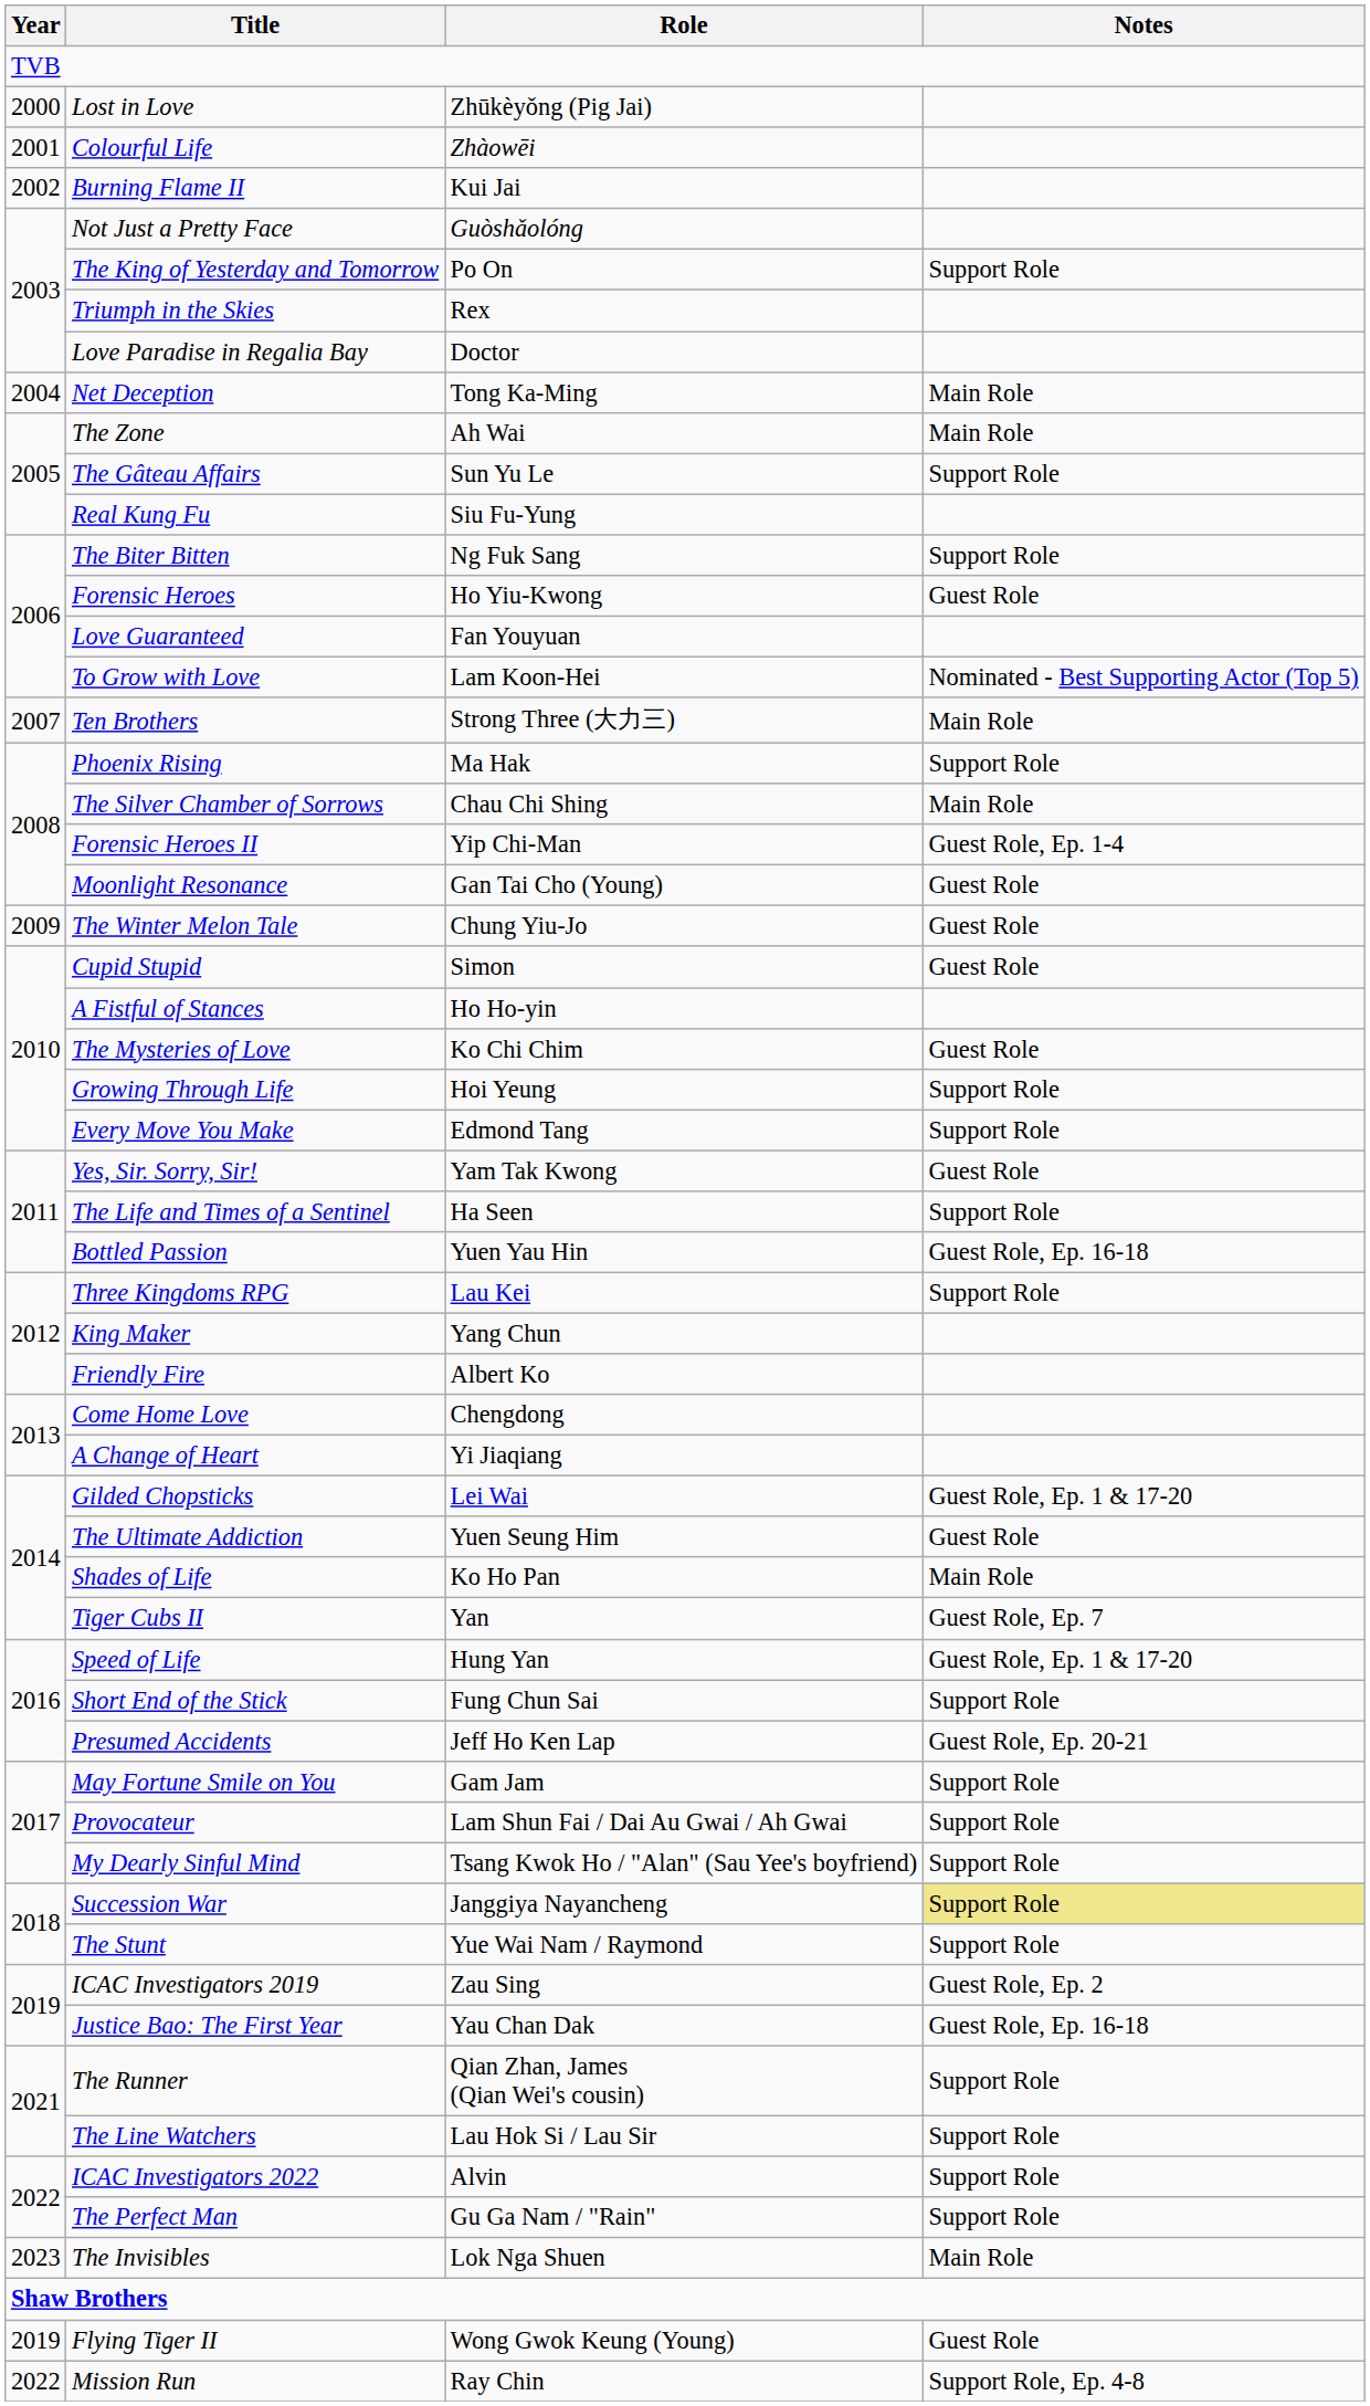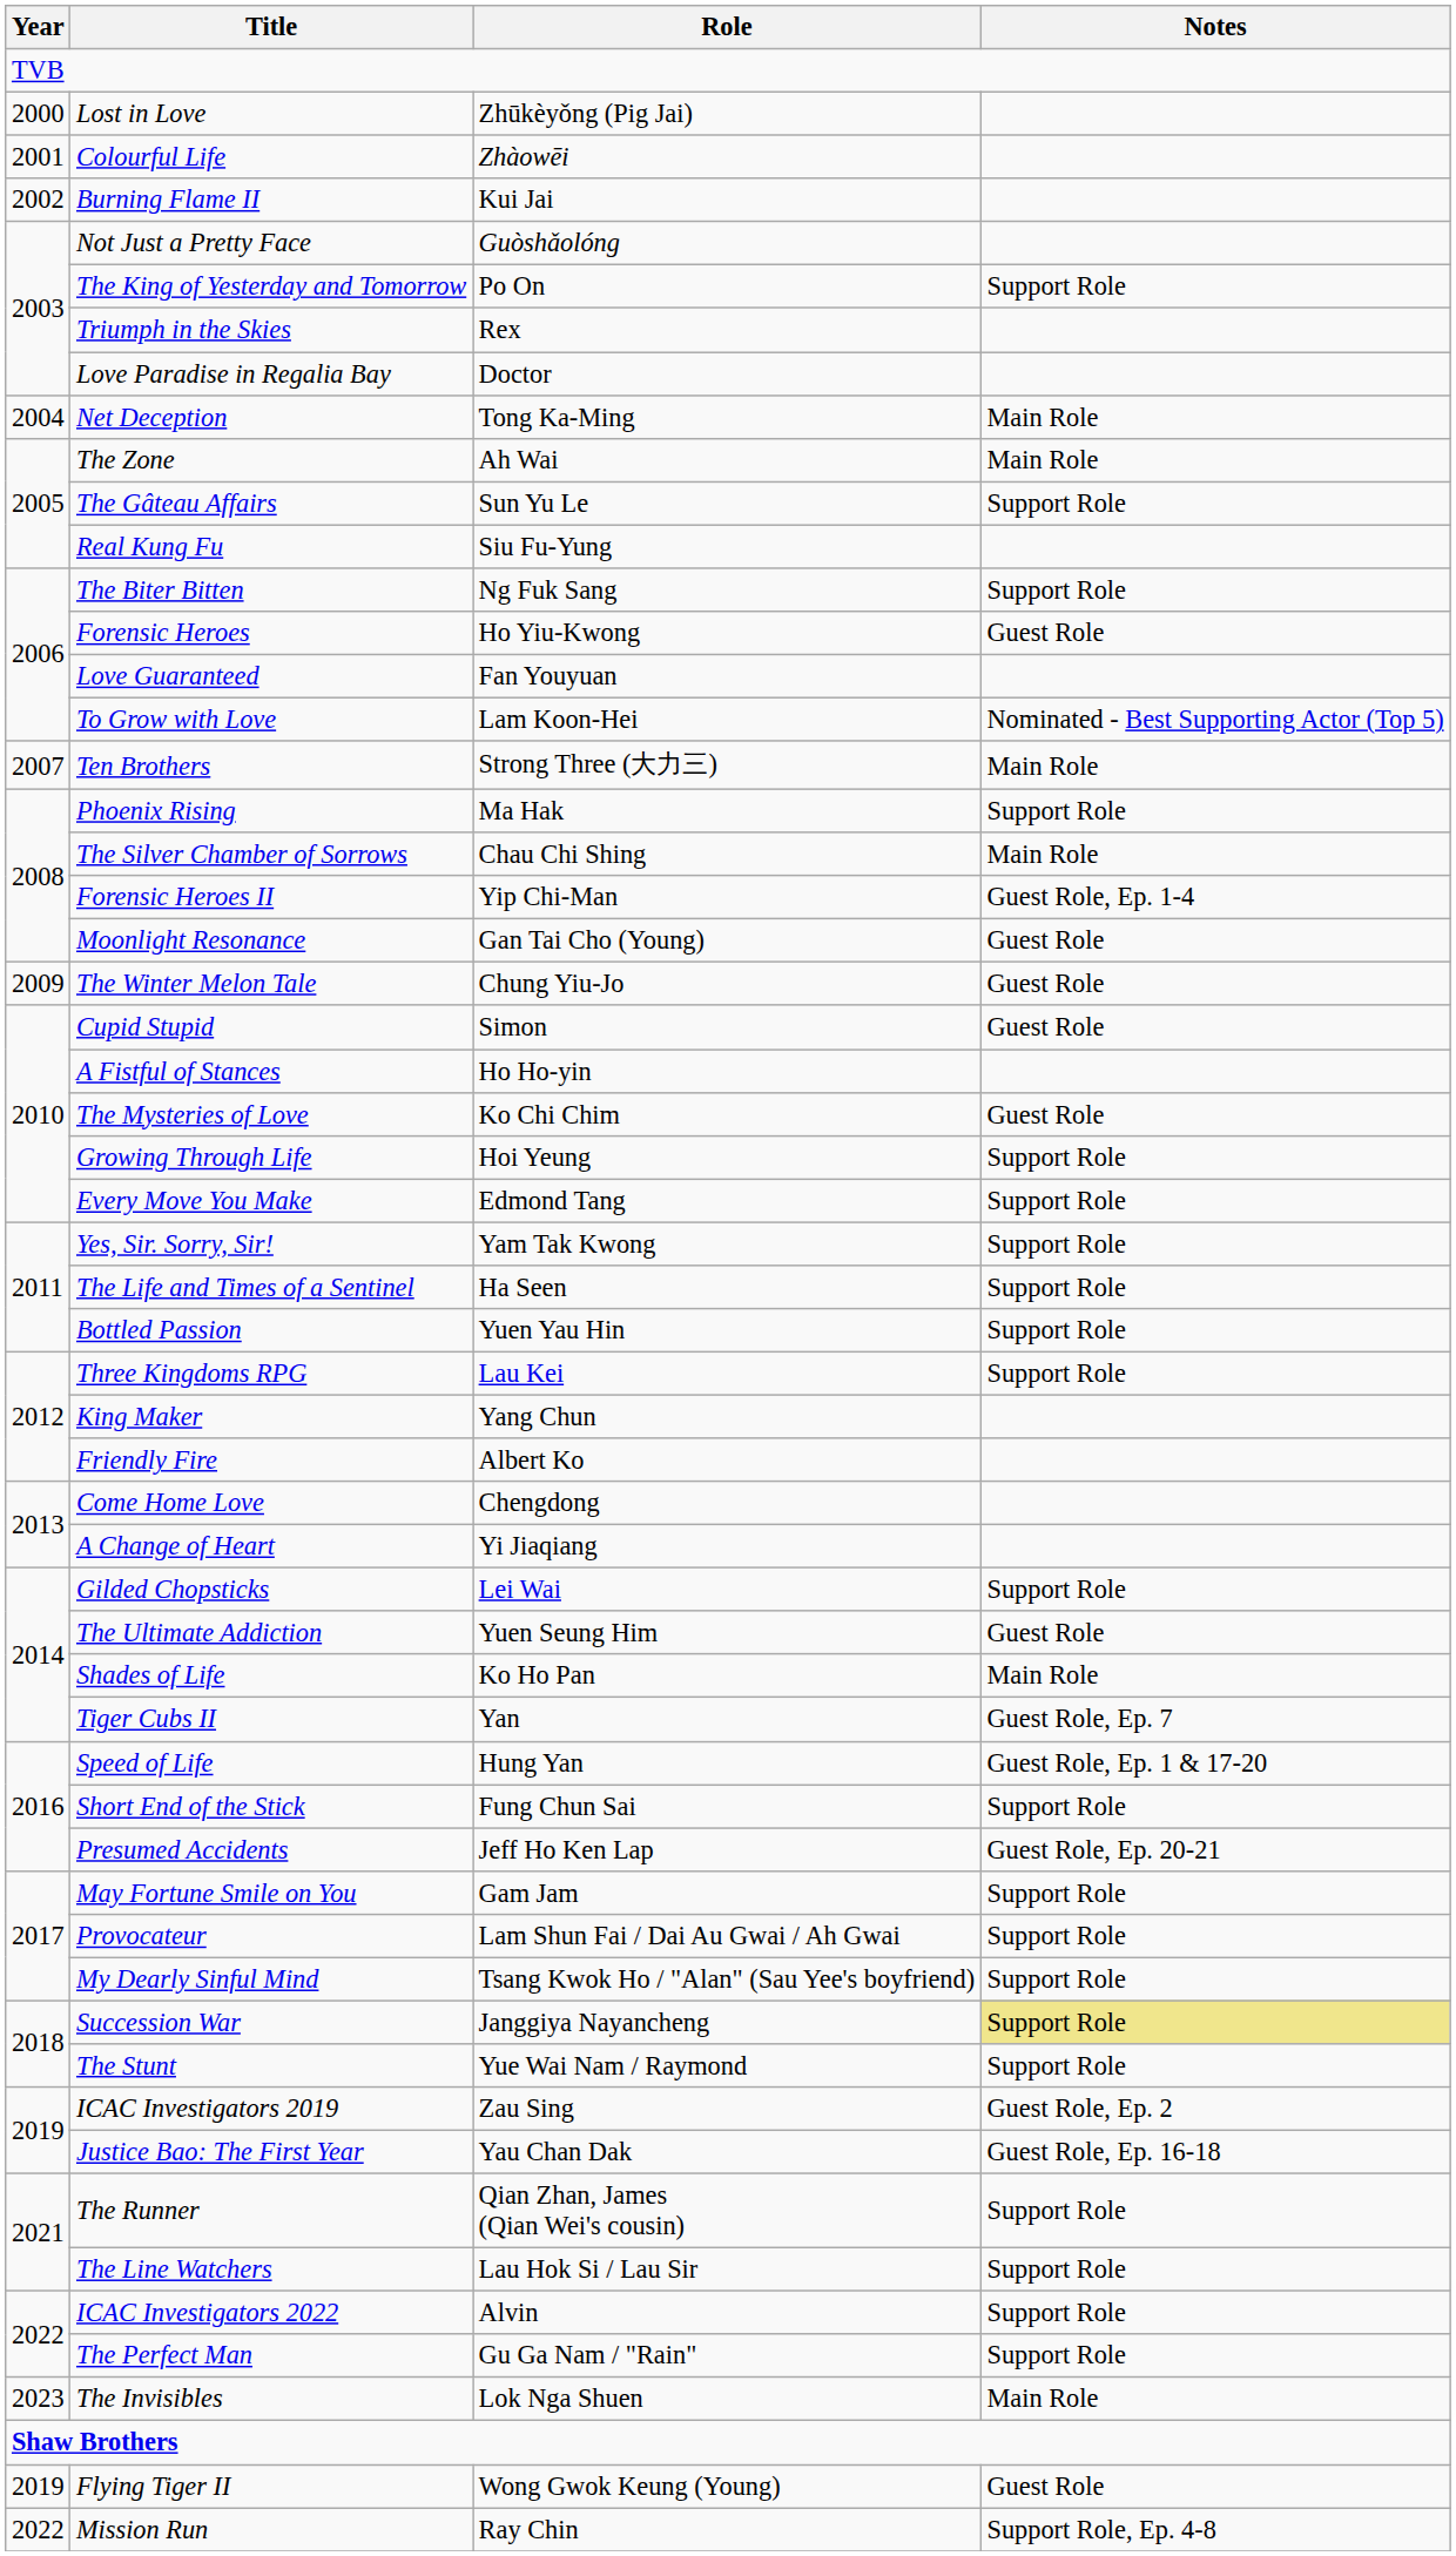Yes, Sir. Sorry, Sir! | Notes: Guest Role -> Support Role
Bottled Passion | Notes: Guest Role, Ep. 16-18 -> Support Role
Gilded Chopsticks | Notes: Guest Role, Ep. 1 & 17-20 -> Support Role
